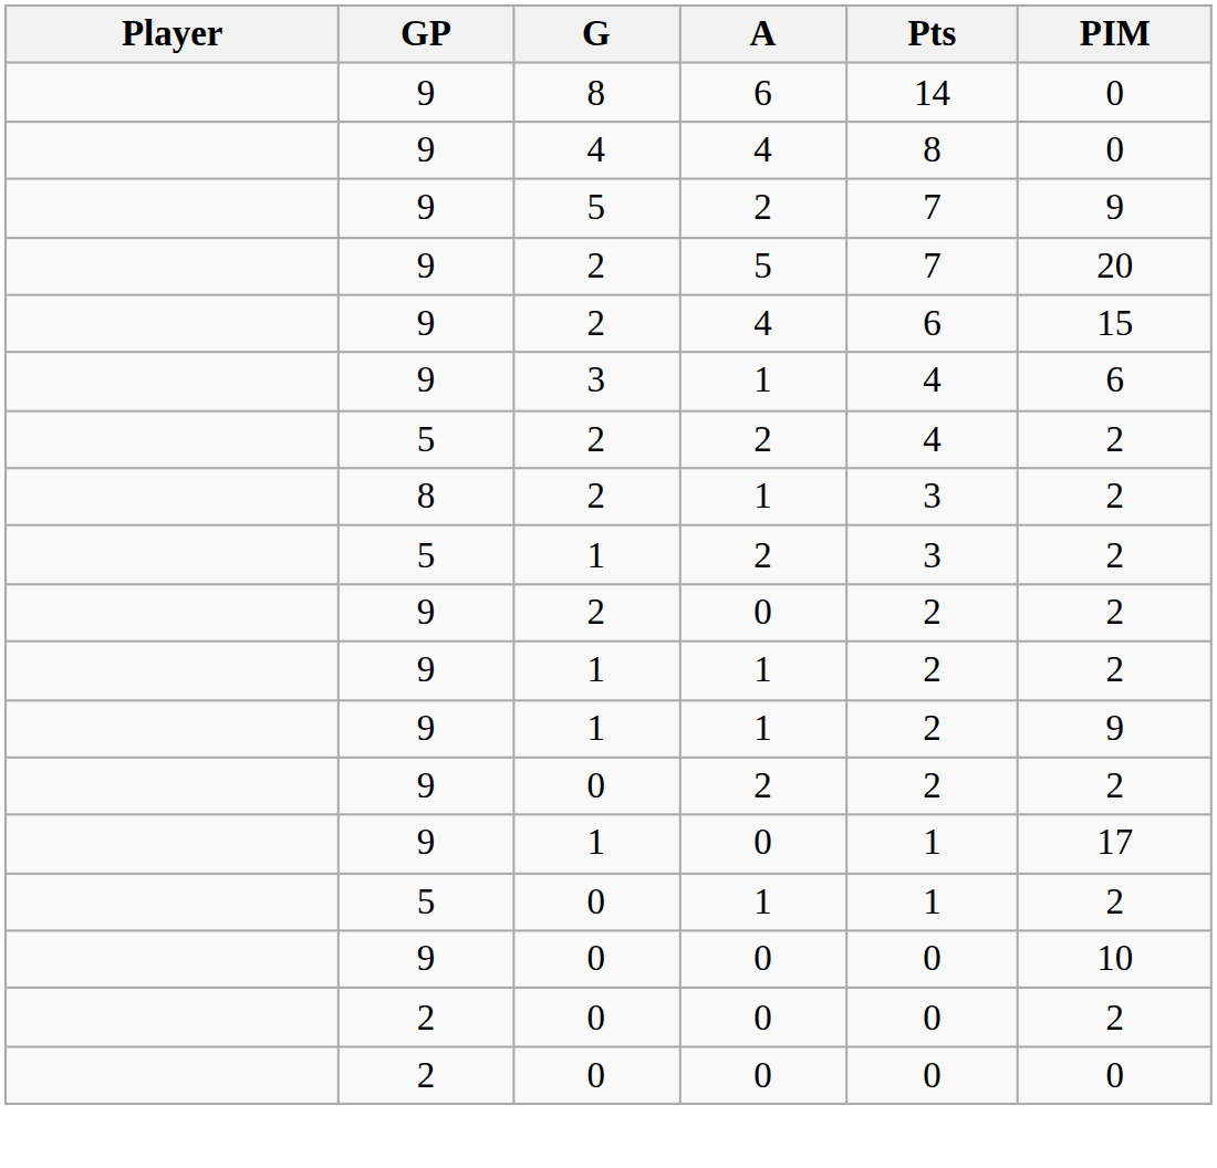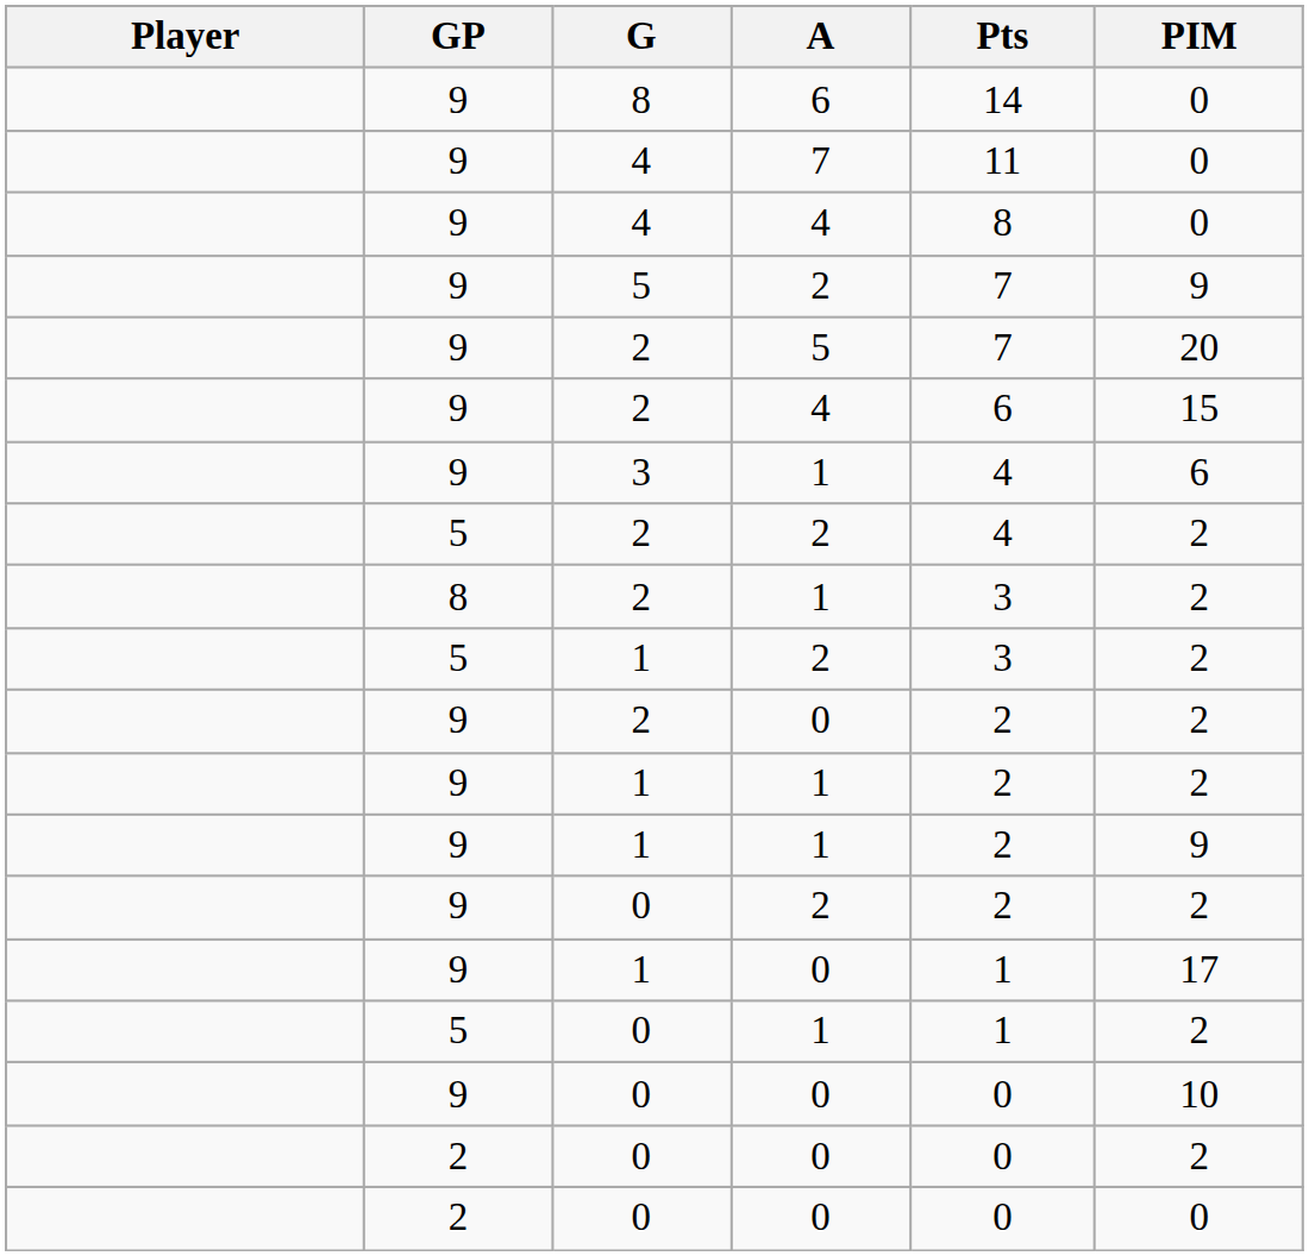+ row: 9 | 4 | 7 | 11 | 0
